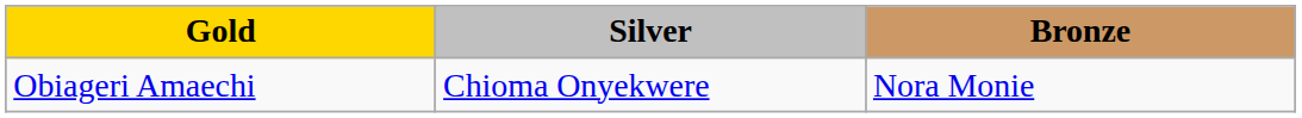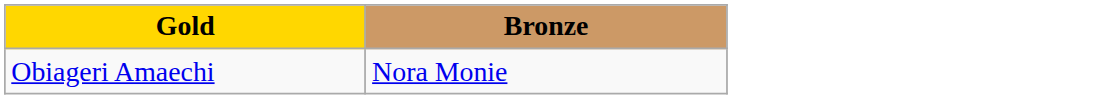- column: Silver | Chioma Onyekwere
